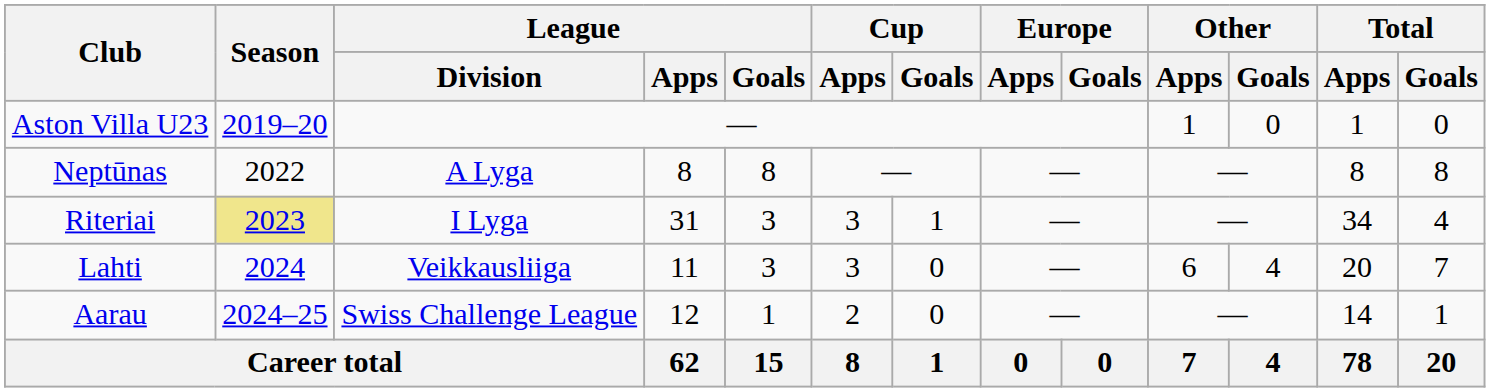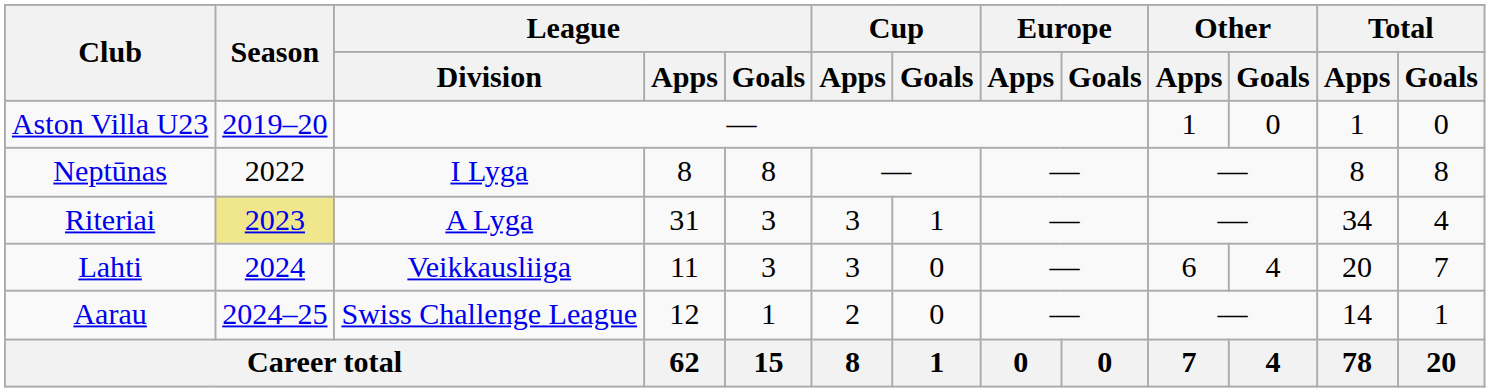Neptūnas | League / Division: A Lyga -> I Lyga
Riteriai | League / Division: I Lyga -> A Lyga
